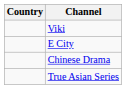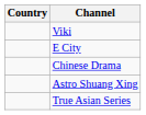+ row: Astro Shuang Xing
